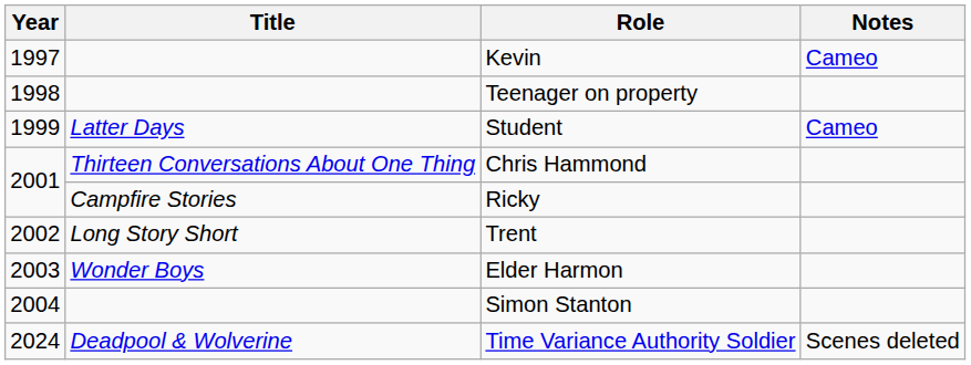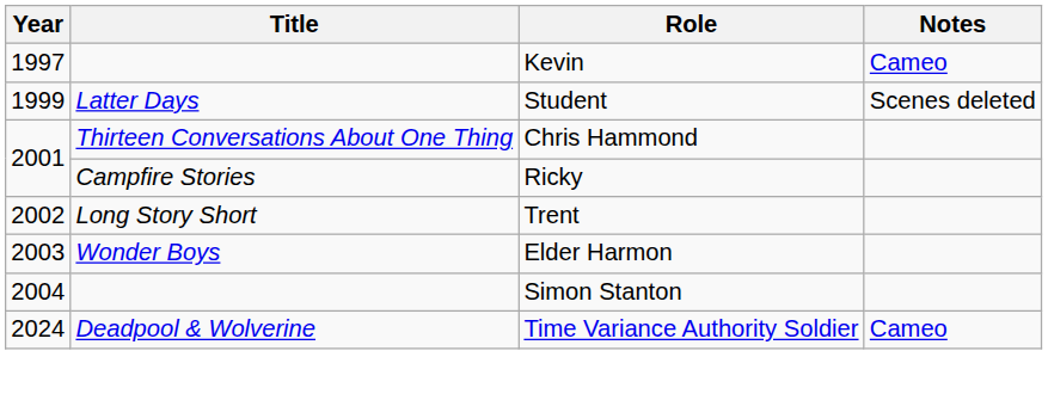- row: 1998 | Teenager on property
Student | Notes: Cameo -> Scenes deleted
Time Variance Authority Soldier | Notes: Scenes deleted -> Cameo
